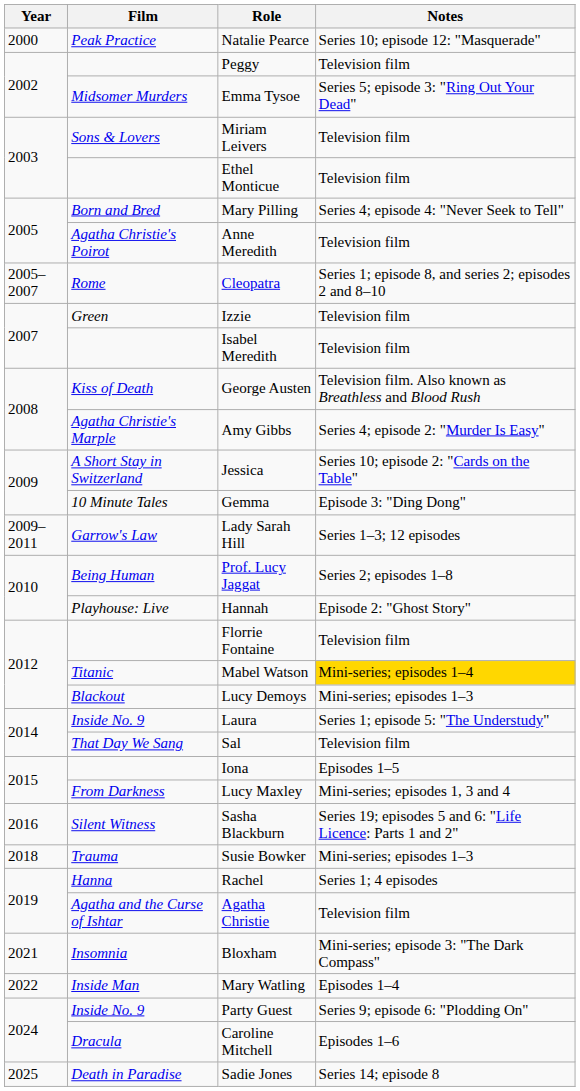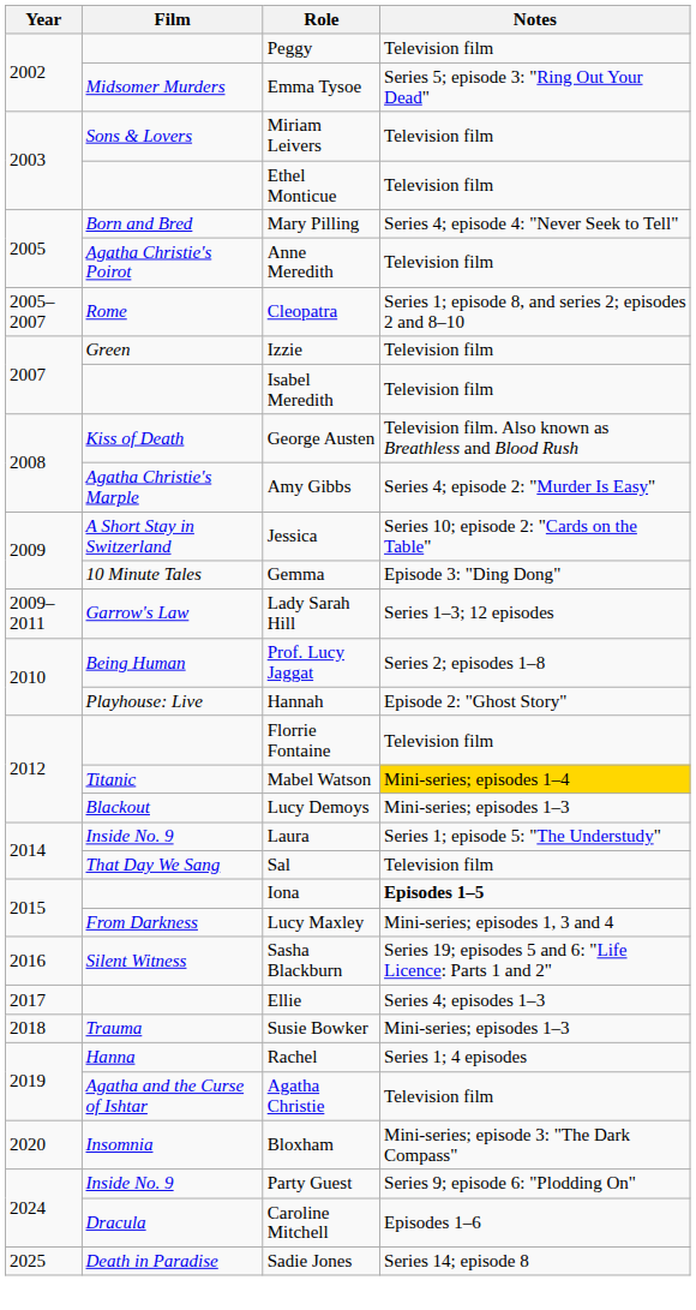- row: 2000 | Peak Practice | Natalie Pearce | Series 10; episode 12: "Masquerade"
Iona | Notes: normal -> bold
+ row: 2017 | Ellie | Series 4; episodes 1–3
Bloxham | Year: 2021 -> 2020
- row: 2022 | Inside Man | Mary Watling | Episodes 1–4
